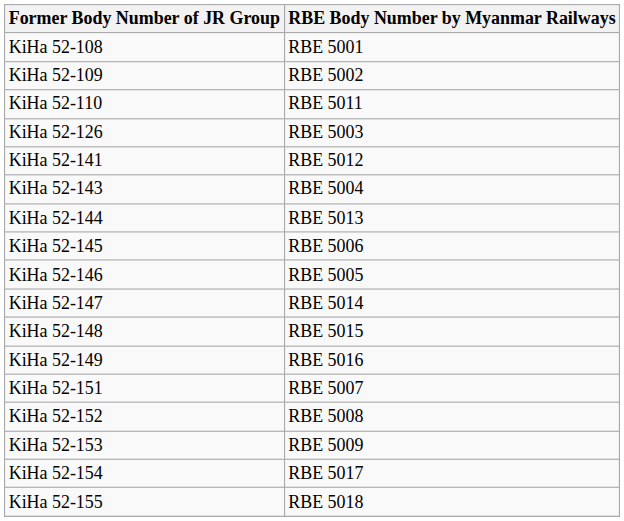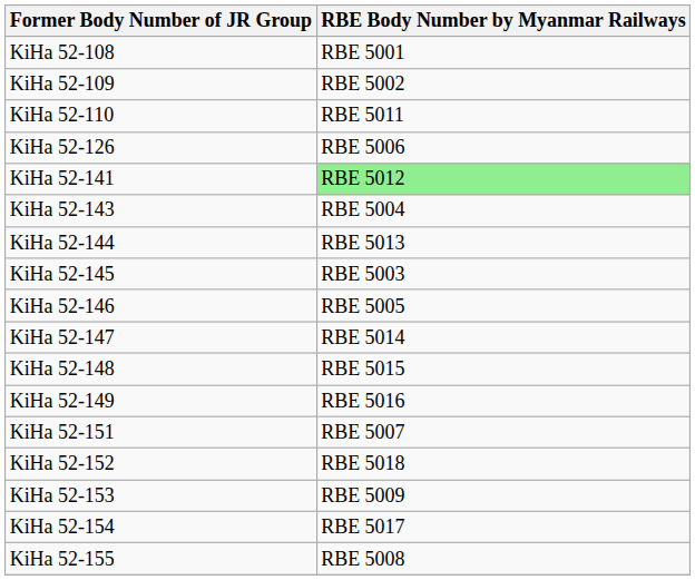KiHa 52-126 | RBE Body Number by Myanmar Railways: RBE 5003 -> RBE 5006
KiHa 52-141 | RBE Body Number by Myanmar Railways: no background -> lightgreen background
KiHa 52-145 | RBE Body Number by Myanmar Railways: RBE 5006 -> RBE 5003
KiHa 52-152 | RBE Body Number by Myanmar Railways: RBE 5008 -> RBE 5018
KiHa 52-155 | RBE Body Number by Myanmar Railways: RBE 5018 -> RBE 5008
